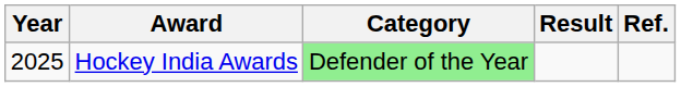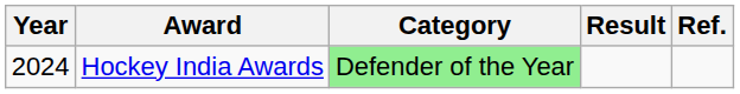Hockey India Awards | Year: 2025 -> 2024
